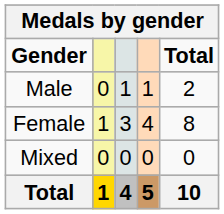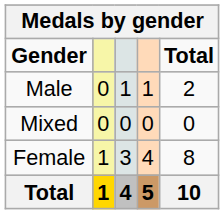rows swapped: Female <-> Mixed
